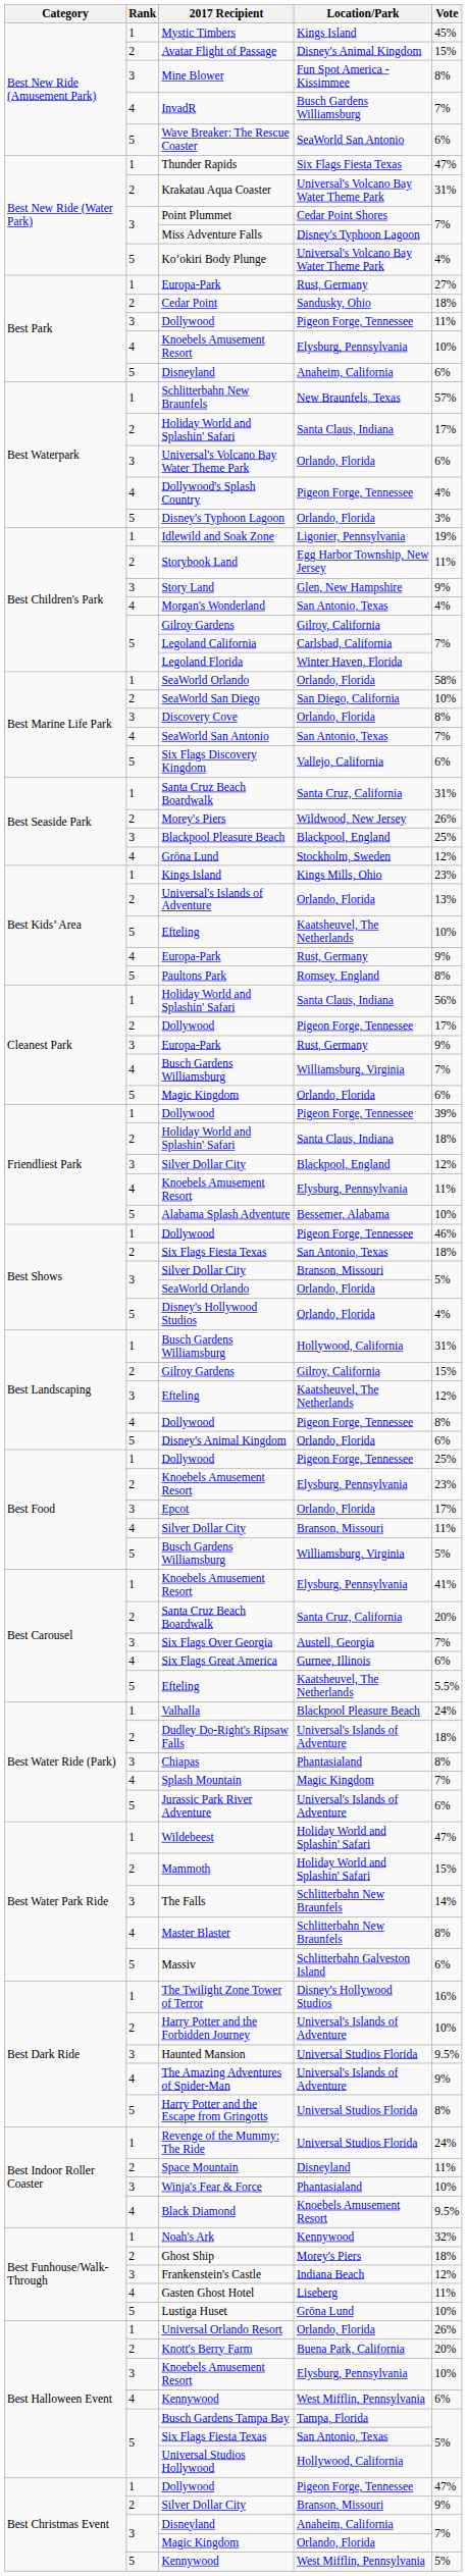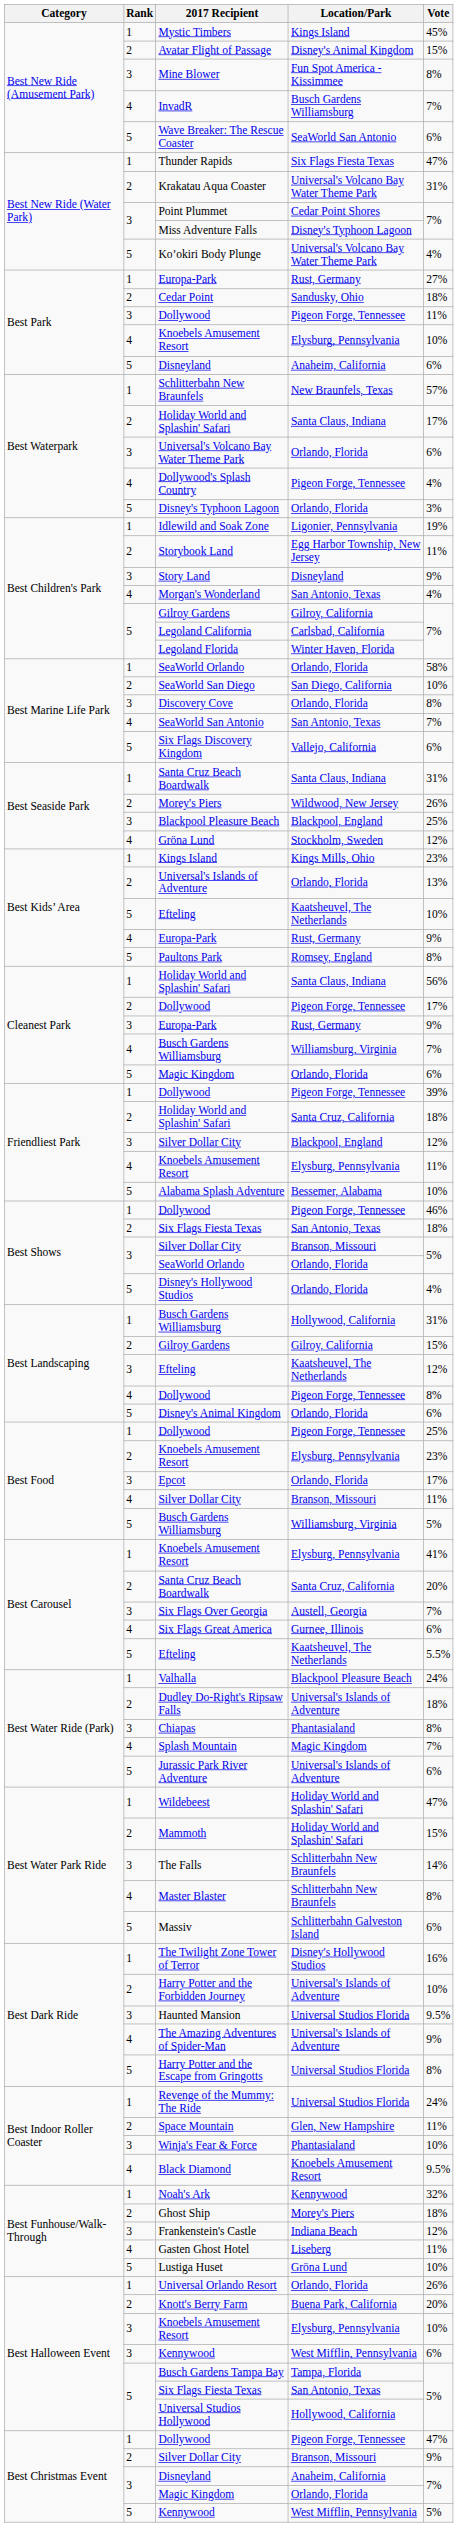Story Land | Location/Park: Glen, New Hampshire -> Disneyland
Best Seaside Park / Santa Cruz Beach Boardwalk | Location/Park: Santa Cruz, California -> Santa Claus, Indiana
Friendliest Park / Holiday World and Splashin' Safari | Location/Park: Santa Claus, Indiana -> Santa Cruz, California
Space Mountain | Location/Park: Disneyland -> Glen, New Hampshire
Best Halloween Event / Kennywood | Rank: 4 -> 3
